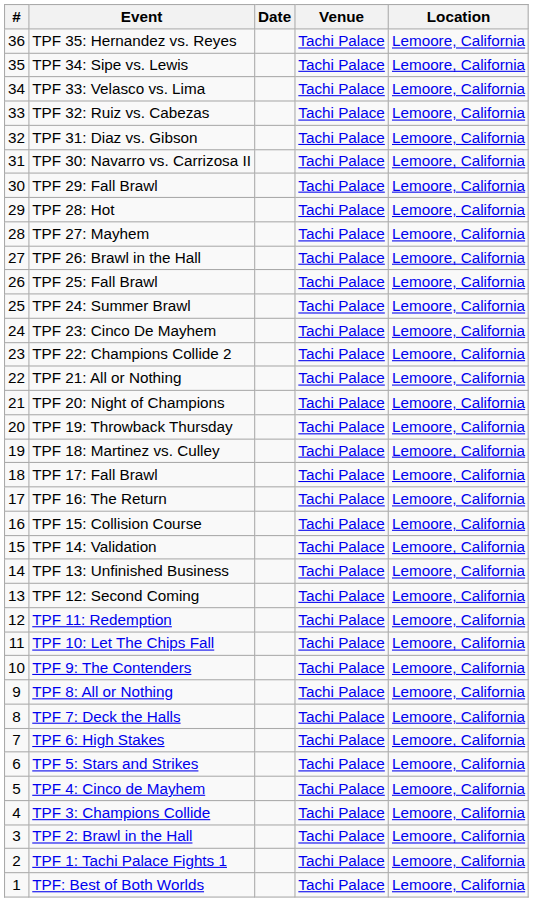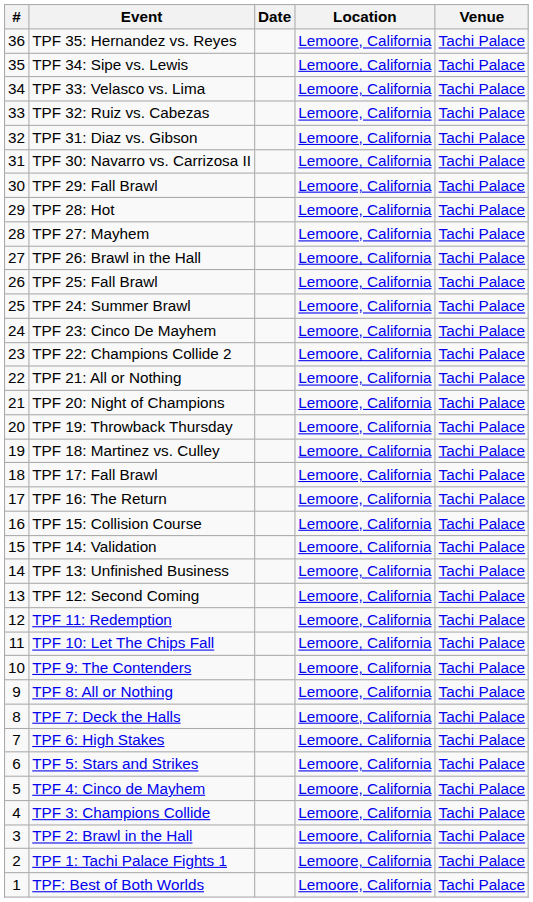columns swapped: Venue <-> Location
